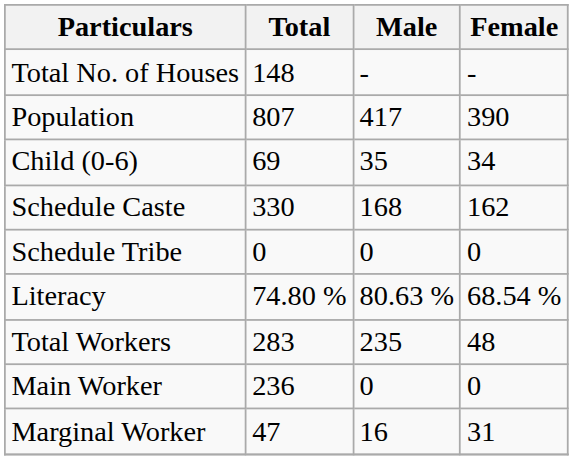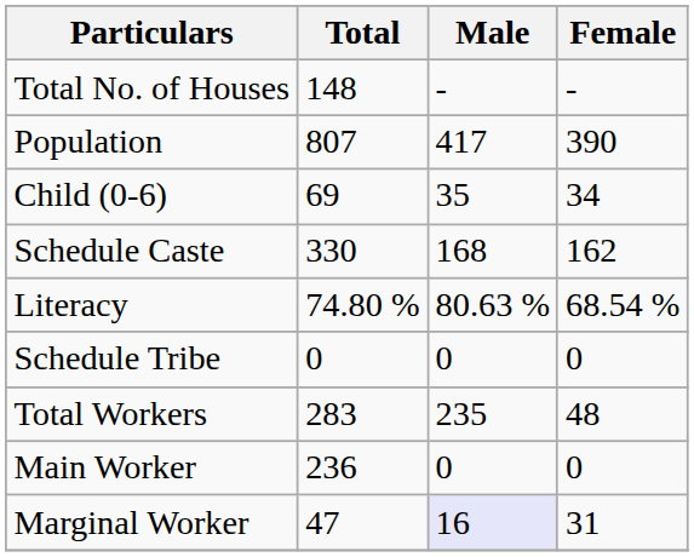rows swapped: Schedule Tribe <-> Literacy
Marginal Worker | Male: no background -> lavender background
